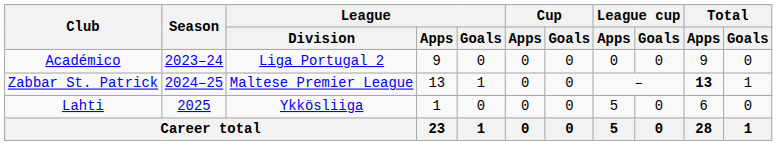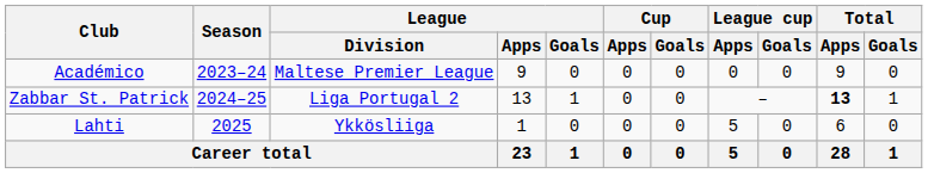Académico | League / Division: Liga Portugal 2 -> Maltese Premier League
Zabbar St. Patrick | League / Division: Maltese Premier League -> Liga Portugal 2
